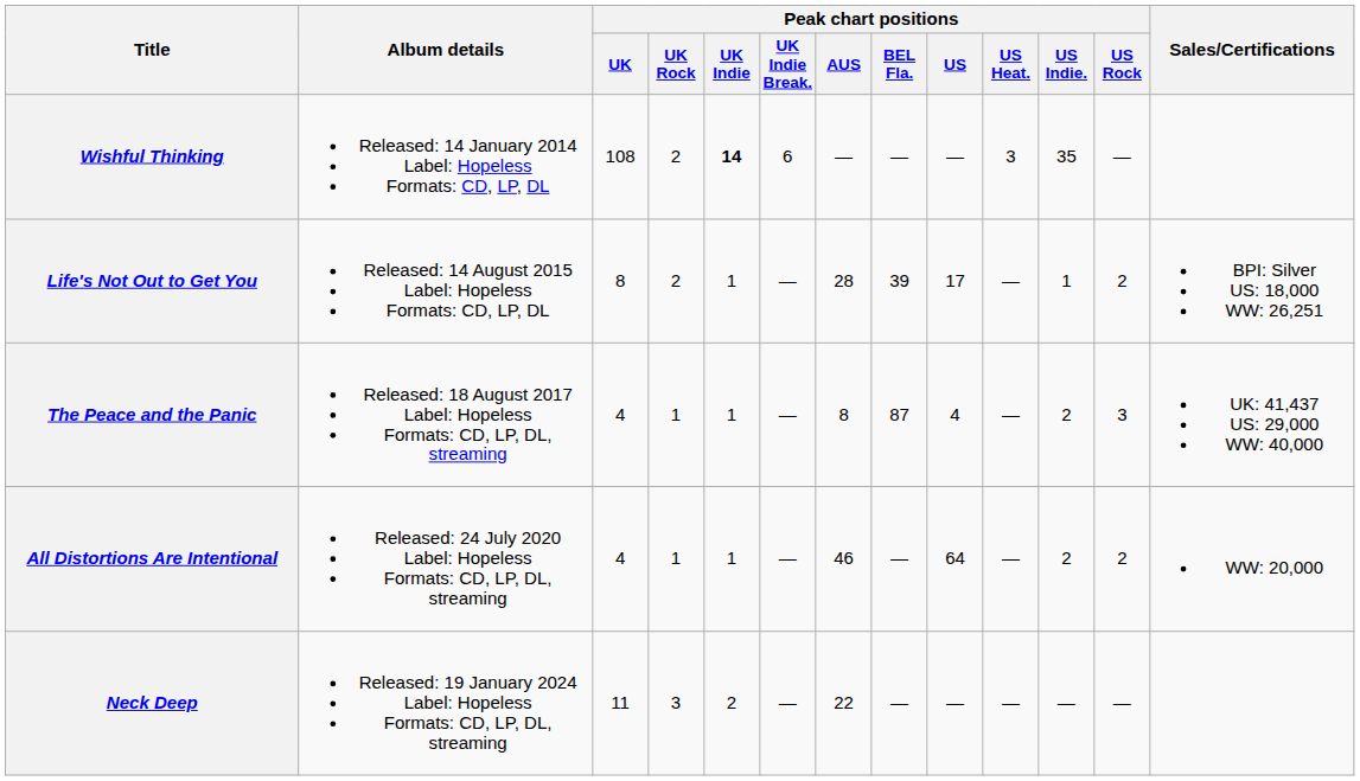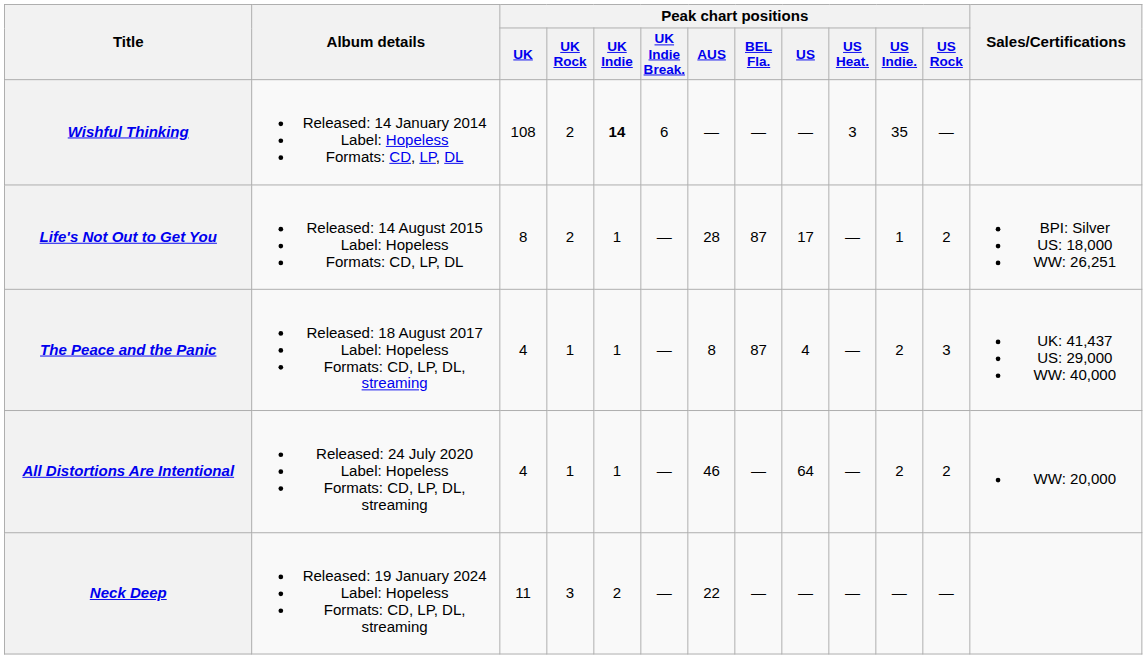Life's Not Out to Get You | Peak chart positions / BEL Fla.: 39 -> 87
